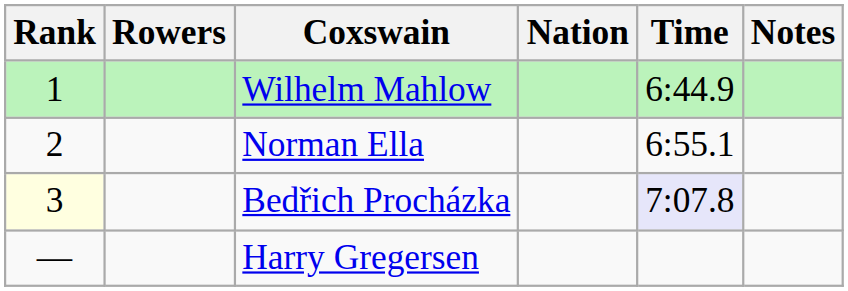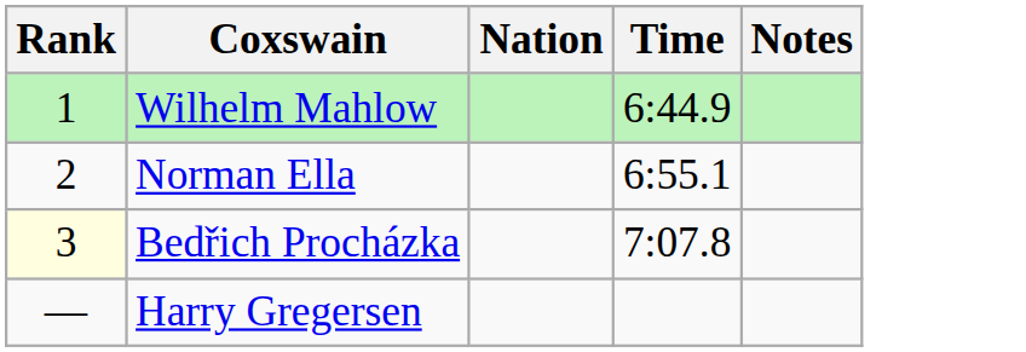- column: Rowers
Bedřich Procházka | Time: lavender background -> no background
